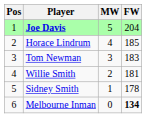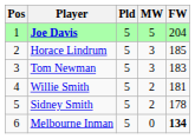+ column: Pld | 5 | 5 | 5 | 5 | 5 | 5
Horace Lindrum | MW: 4 -> 3
Sidney Smith | MW: 1 -> 2
